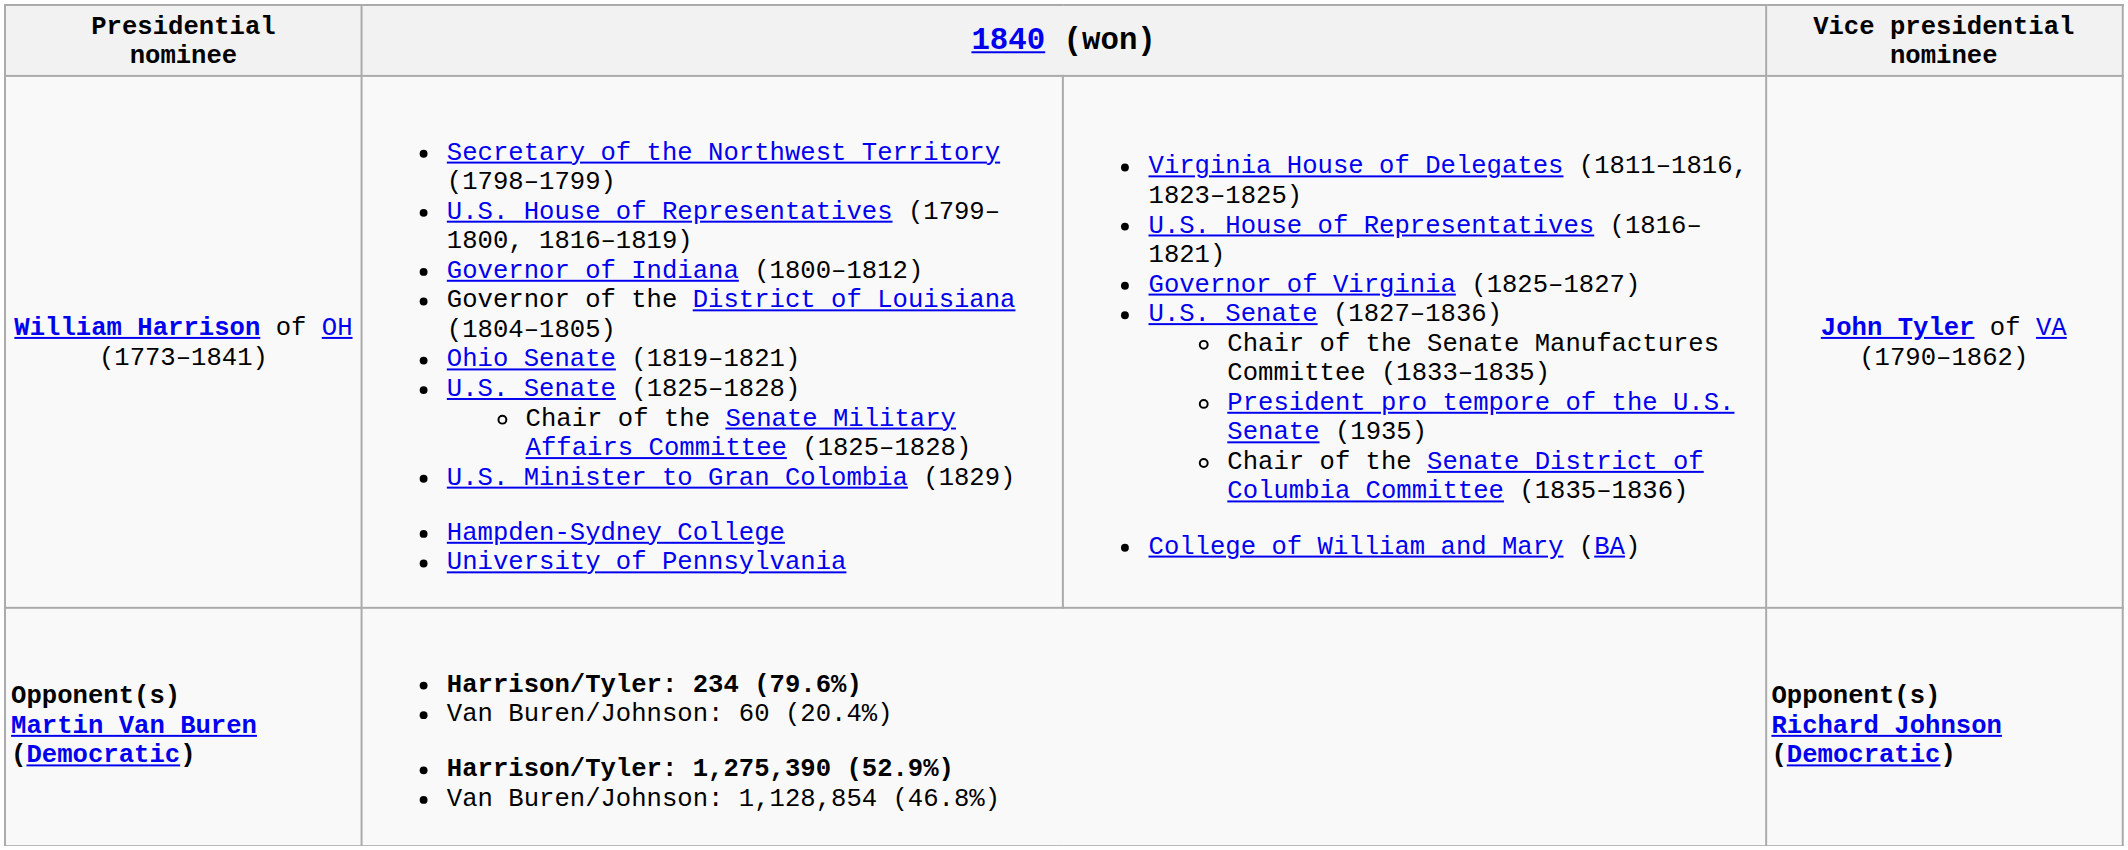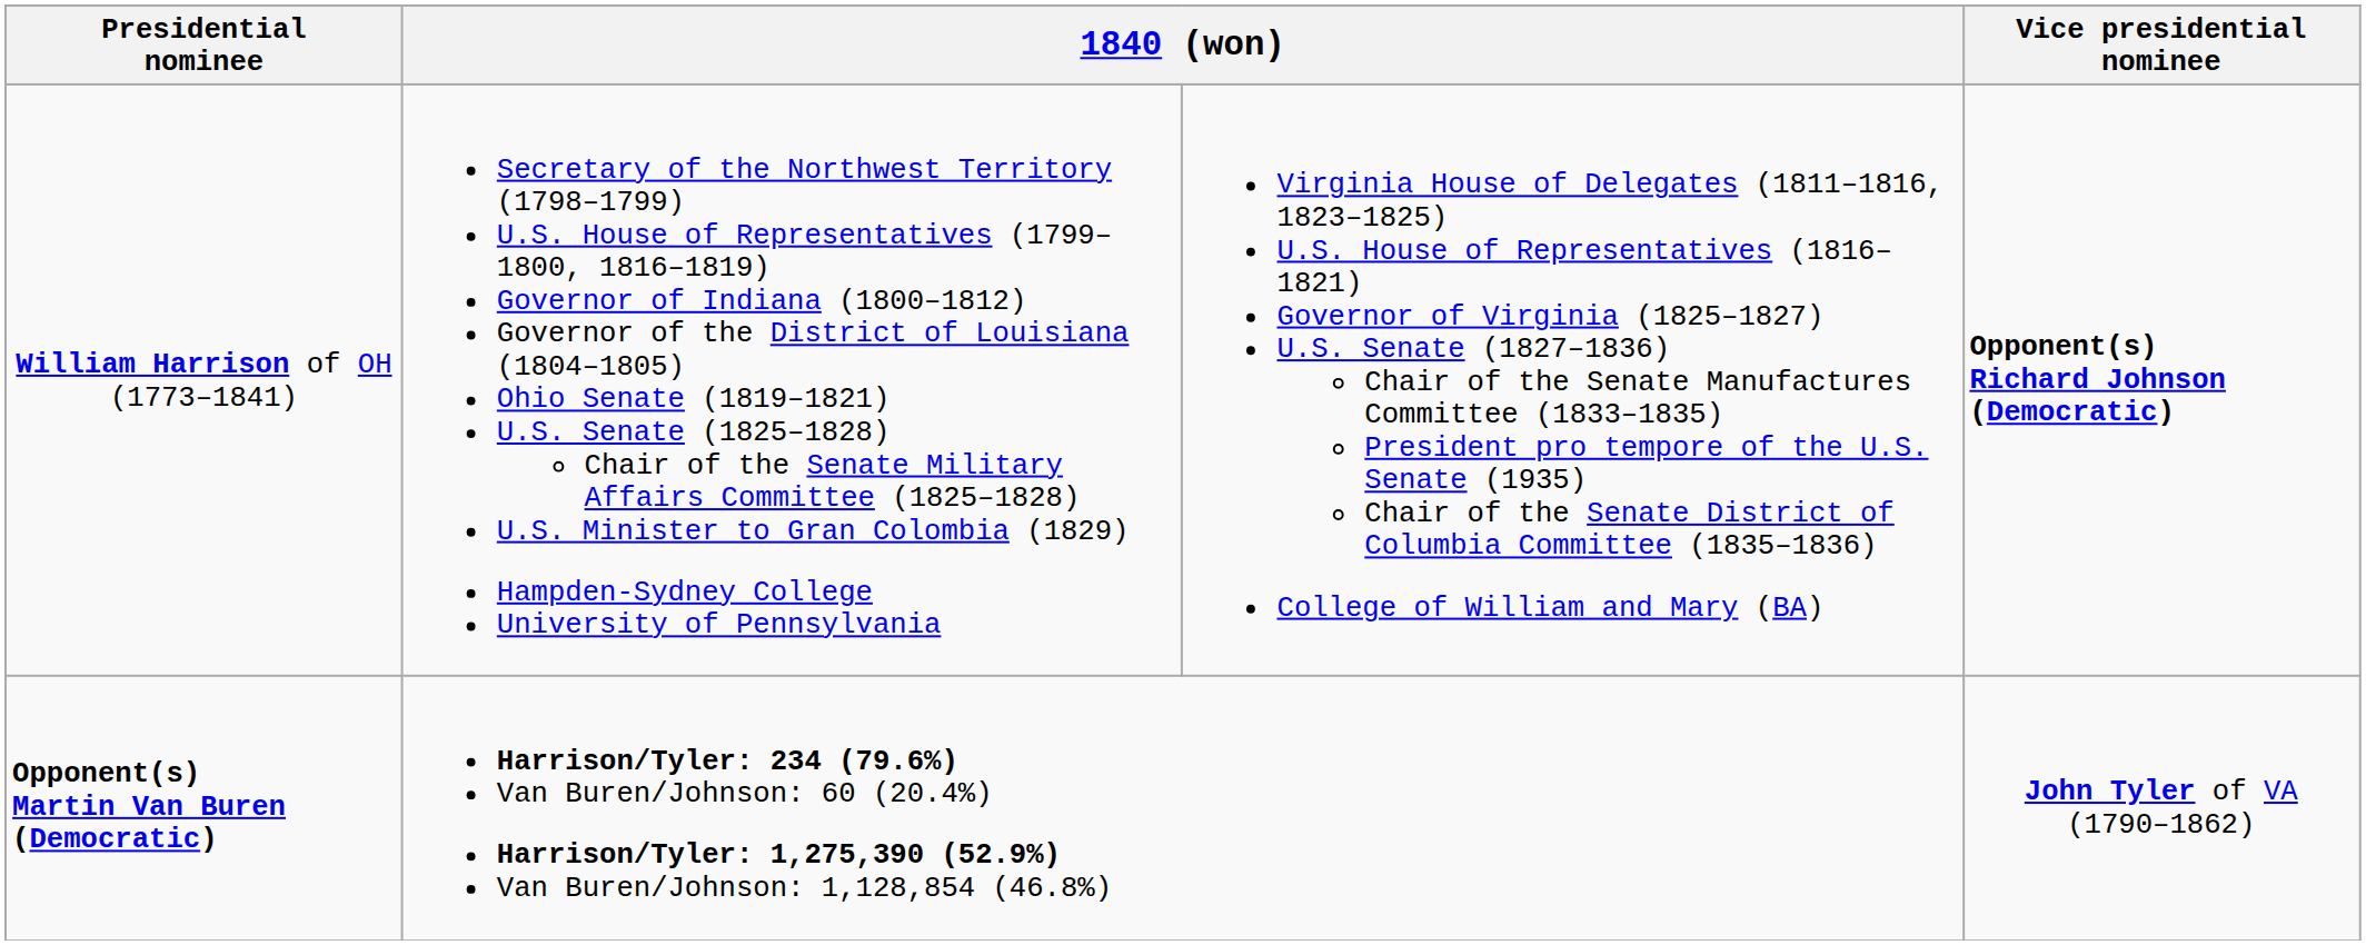William Harrison of OH (1773–1841) | Vice presidential nominee: John Tyler of VA (1790–1862) -> Opponent(s) Richard Johnson (Democratic)
Opponent(s) Martin Van Buren (Democratic) | Vice presidential nominee: Opponent(s) Richard Johnson (Democratic) -> John Tyler of VA (1790–1862)
